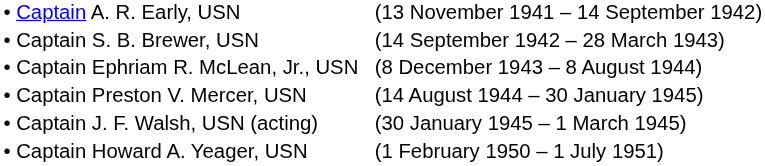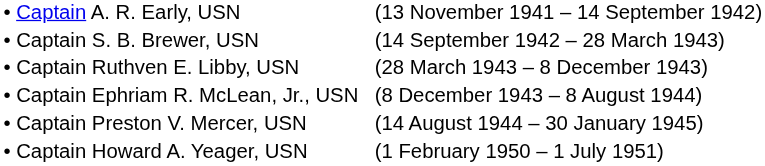+ row: • Captain Ruthven E. Libby, USN | (28 March 1943 – 8 December 1943)
- row: • Captain J. F. Walsh, USN (acting) | (30 January 1945 – 1 March 1945)
